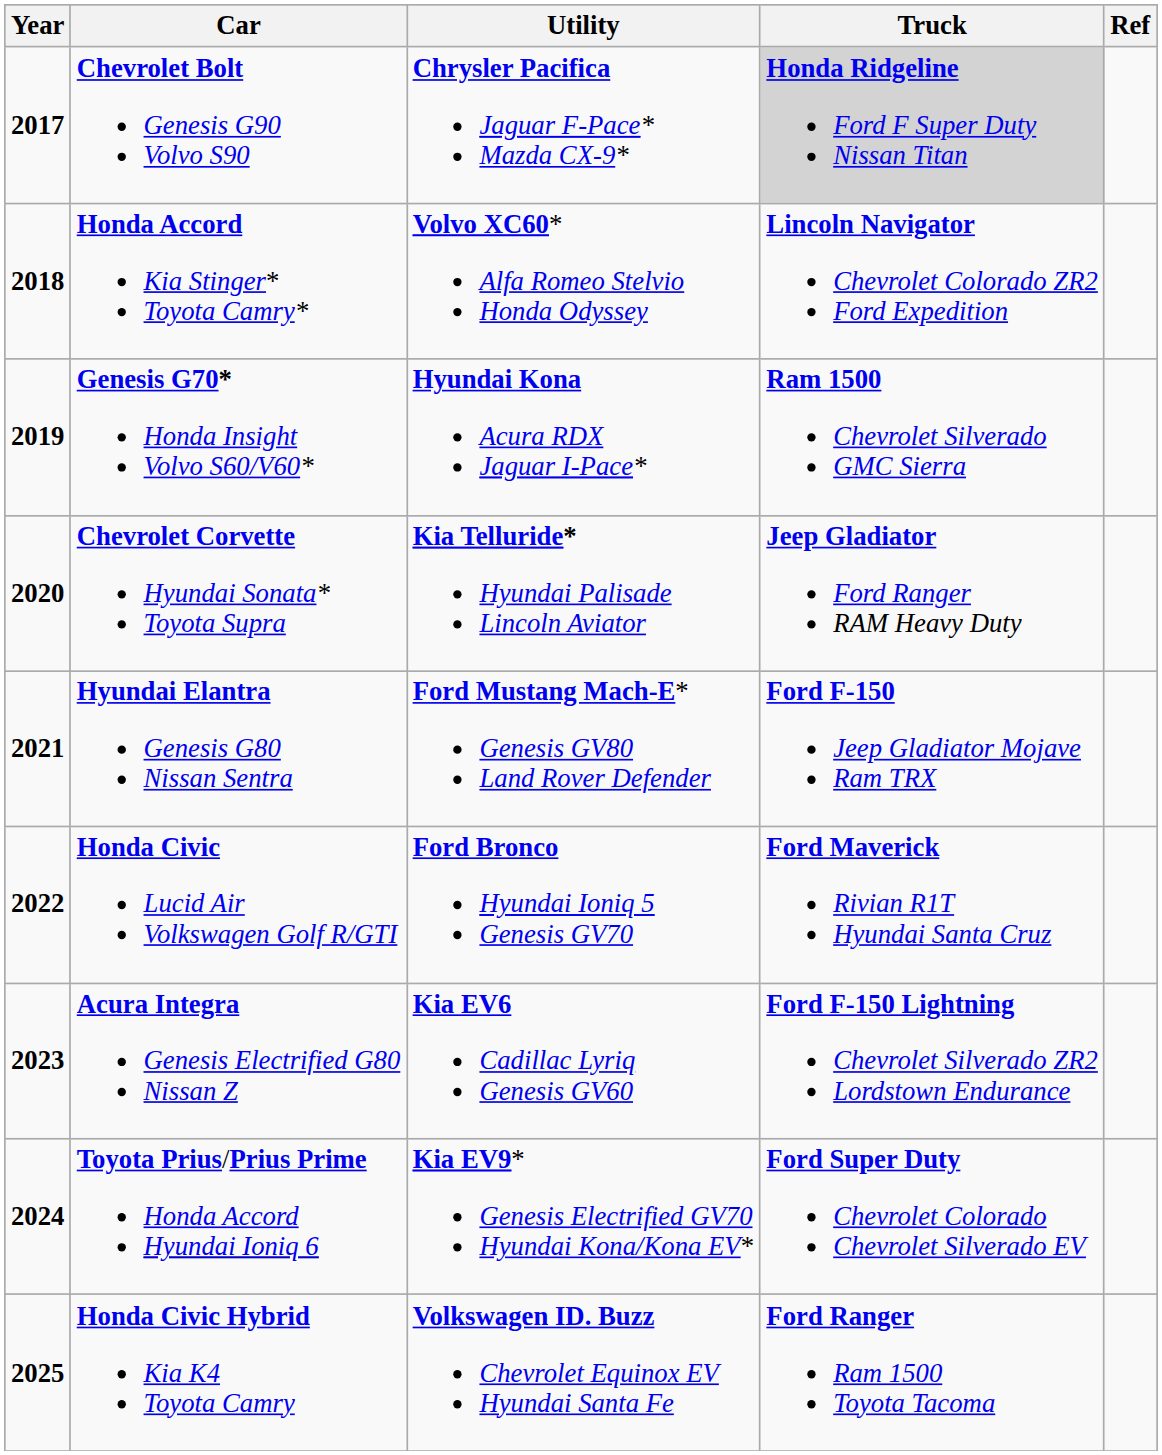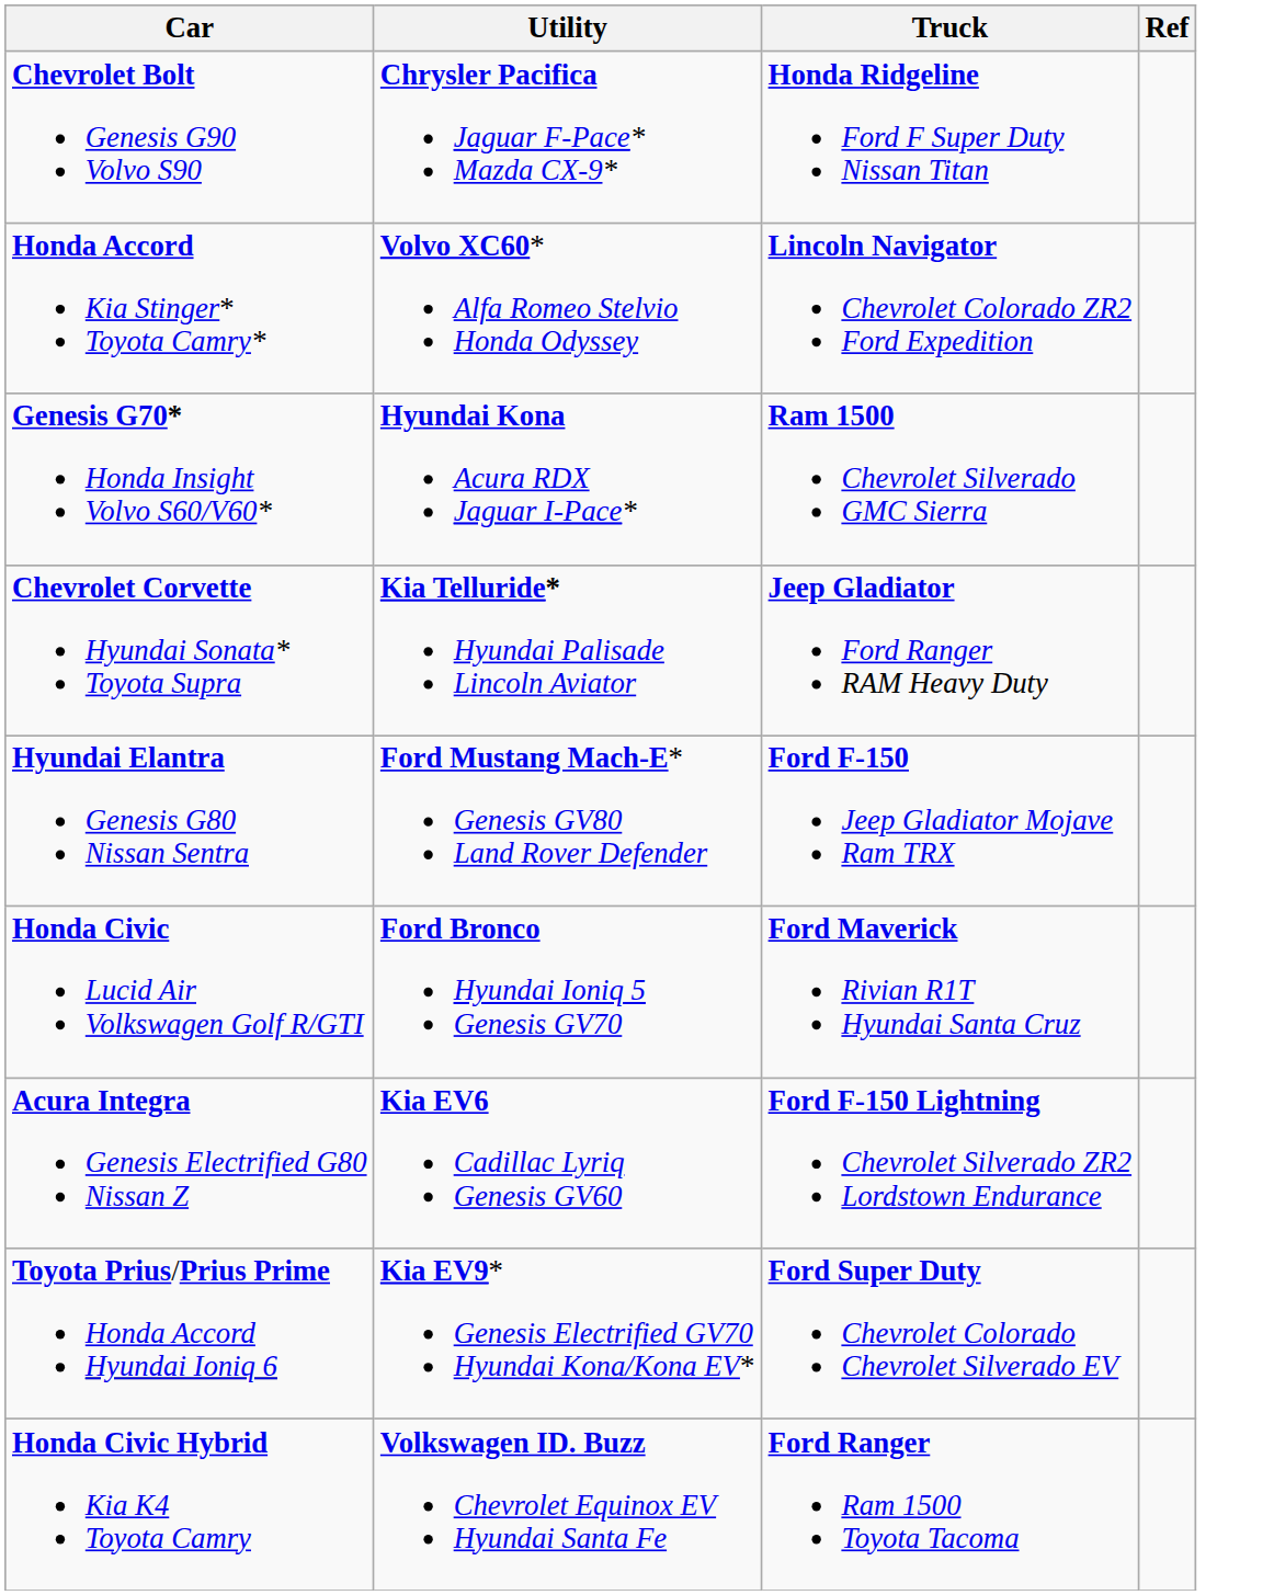- column: Year | 2017 | 2018 | 2019 | 2020 | 2021 | 2022 | 2023 | 2024 | 2025
Chevrolet Bolt Genesis G90 Volvo S90 | Truck: lightgrey background -> no background
